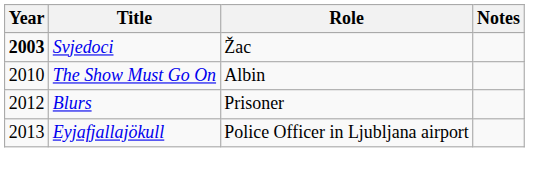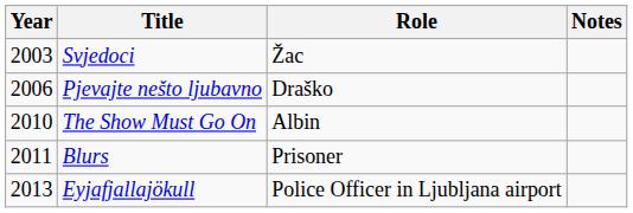Svjedoci | Year: bold -> normal
+ row: 2006 | Pjevajte nešto ljubavno | Draško
Blurs | Year: 2012 -> 2011
